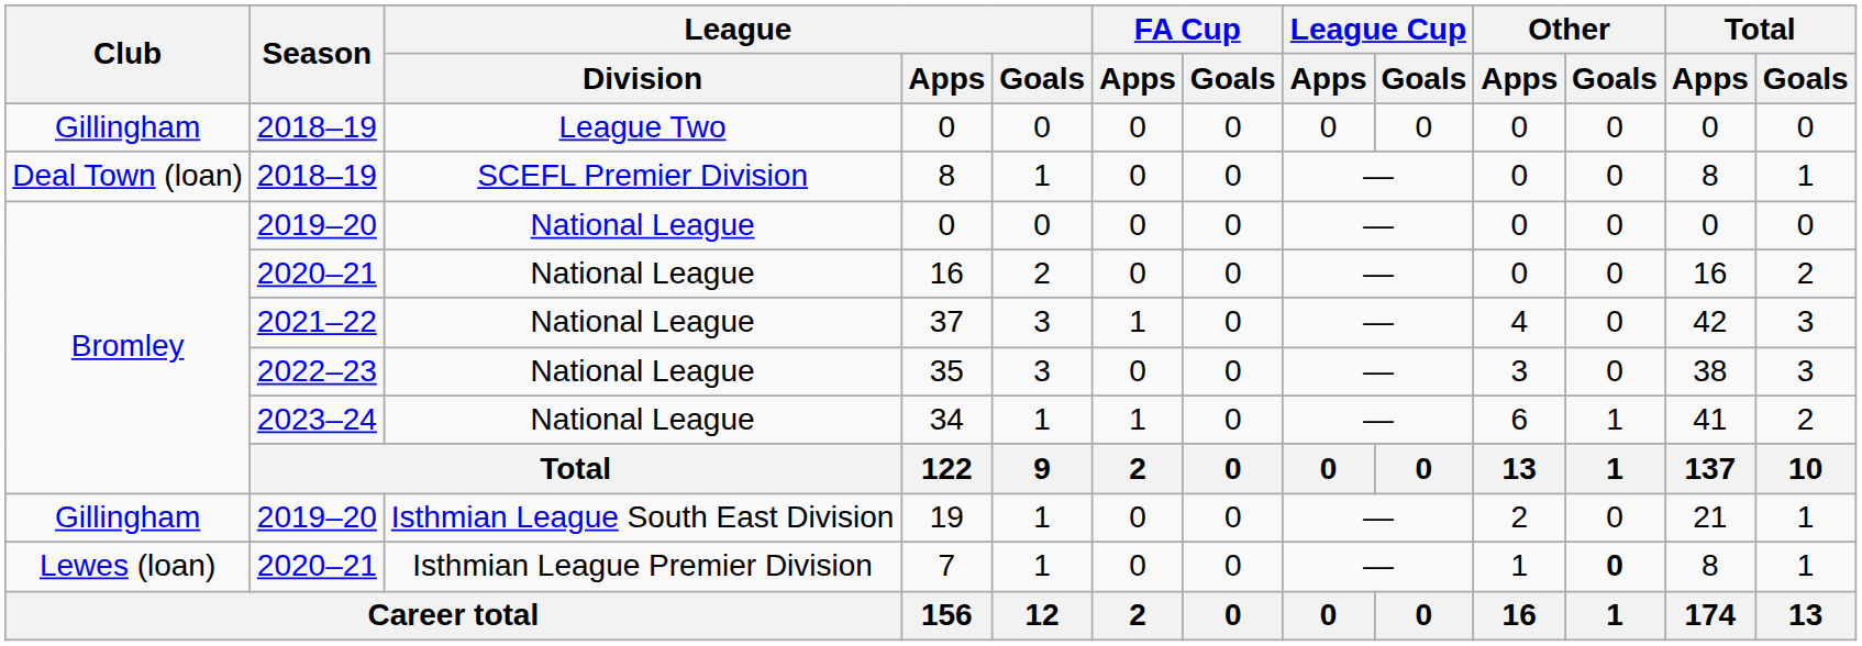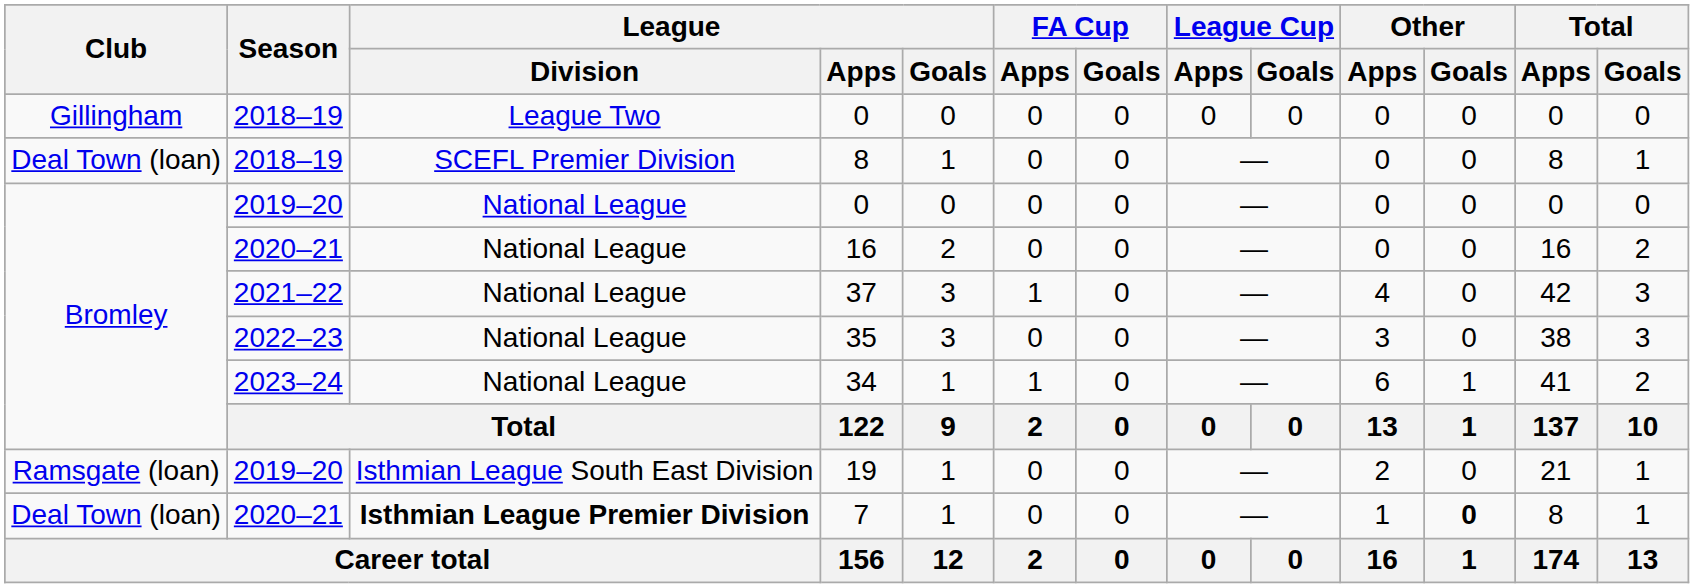19 | Club: Gillingham -> Ramsgate (loan)
7 | Club: Lewes (loan) -> Deal Town (loan)
7 | League / Division: normal -> bold
